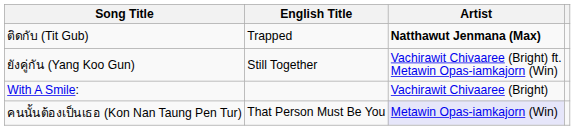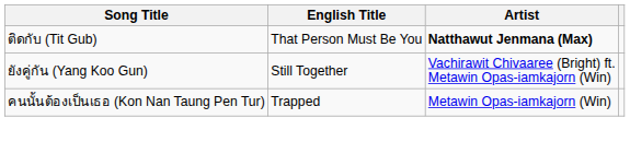ติดกับ (Tit Gub) | English Title: Trapped -> That Person Must Be You
- row: With A Smile: | Vachirawit Chivaaree (Bright)
คนนั้นต้องเป็นเธอ (Kon Nan Taung Pen Tur) | English Title: That Person Must Be You -> Trapped
คนนั้นต้องเป็นเธอ (Kon Nan Taung Pen Tur) | Artist: lavender background -> no background
